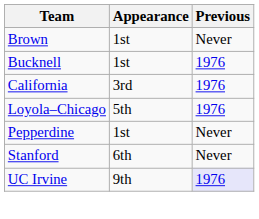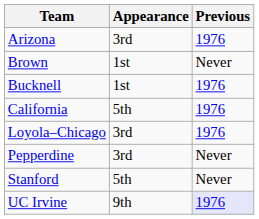+ row: Arizona | 3rd | 1976
California | Appearance: 3rd -> 5th
Loyola–Chicago | Appearance: 5th -> 3rd
Pepperdine | Appearance: 1st -> 3rd
Stanford | Appearance: 6th -> 5th
